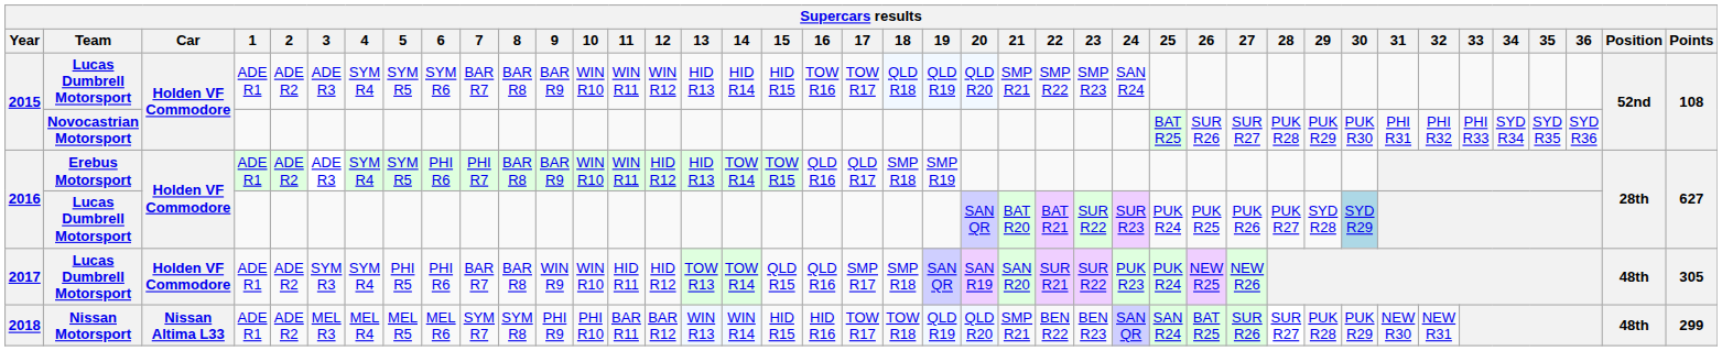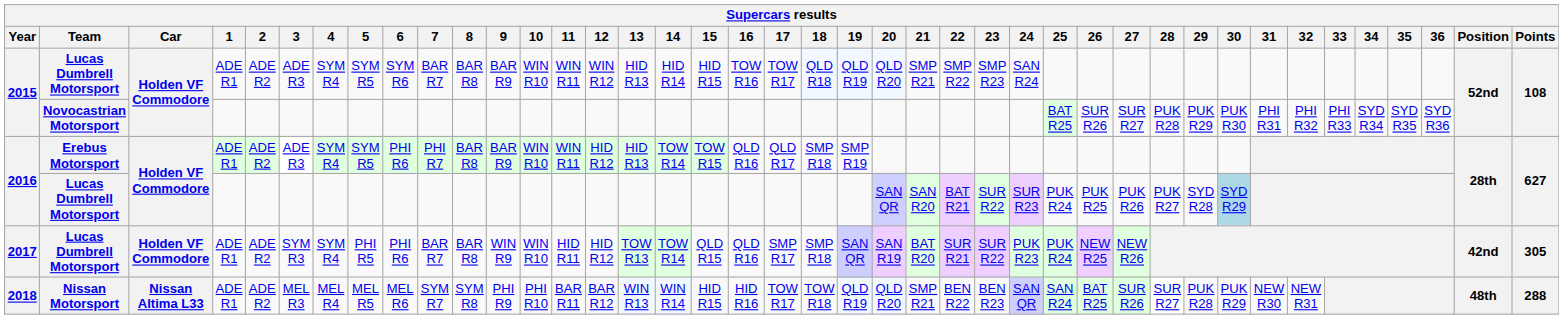2016 / Lucas Dumbrell Motorsport | 21: BAT R20 -> SAN R20
2017 | 21: SAN R20 -> BAT R20
2017 | Position: 48th -> 42nd
2018 | Points: 299 -> 288
